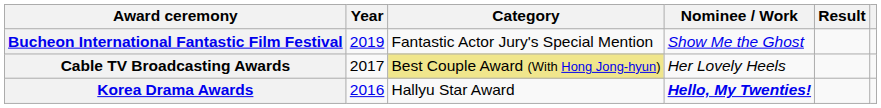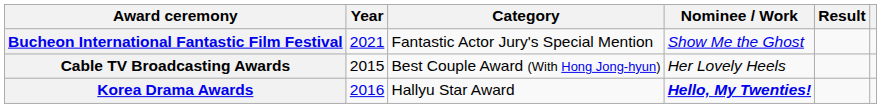Bucheon International Fantastic Film Festival | Year: 2019 -> 2021
Cable TV Broadcasting Awards | Year: 2017 -> 2015
Cable TV Broadcasting Awards | Category: khaki background -> no background
